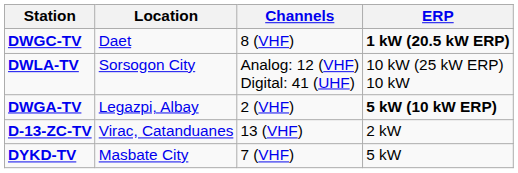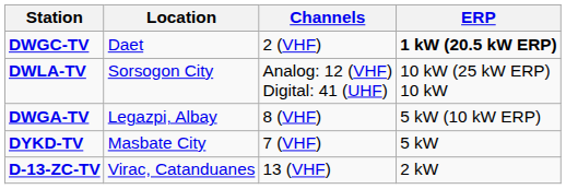DWGC-TV | Channels: 8 (VHF) -> 2 (VHF)
DWGA-TV | Channels: 2 (VHF) -> 8 (VHF)
DWGA-TV | ERP: bold -> normal
rows swapped: DYKD-TV <-> D-13-ZC-TV
